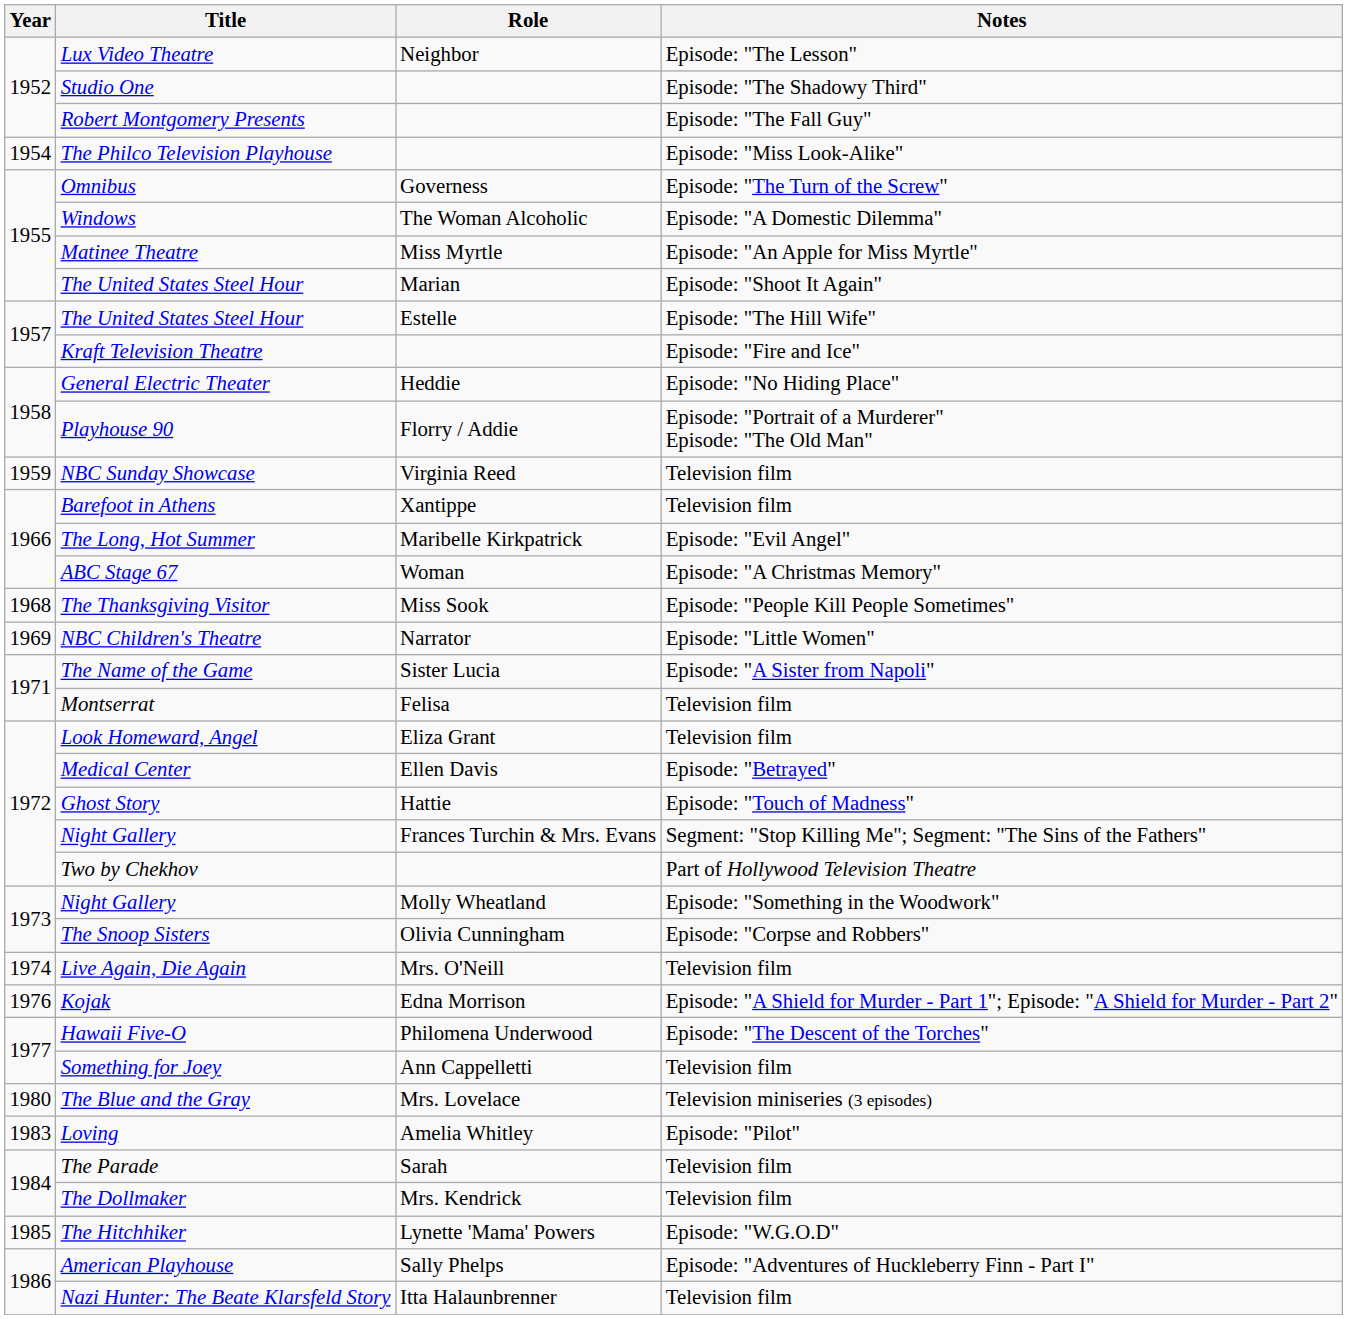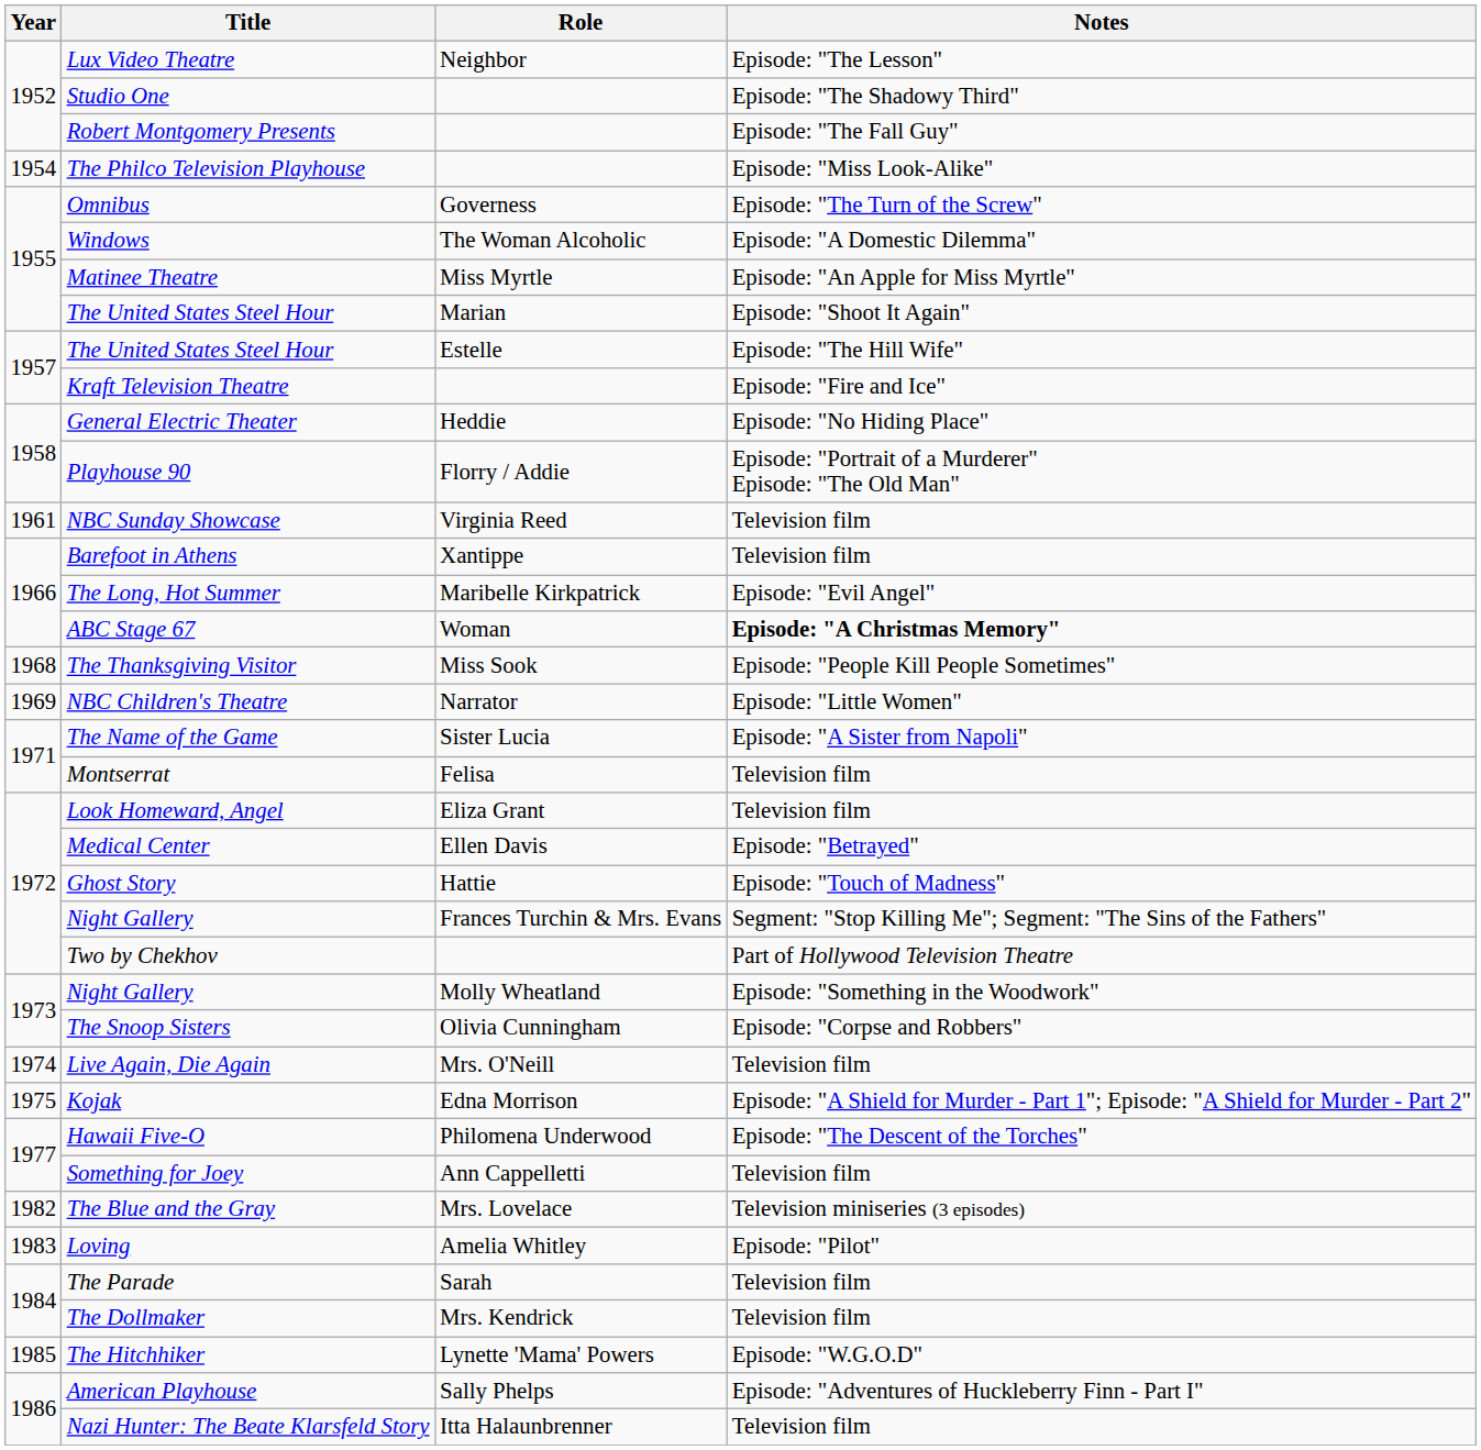NBC Sunday Showcase | Year: 1959 -> 1961
ABC Stage 67 | Notes: normal -> bold
Kojak | Year: 1976 -> 1975
The Blue and the Gray | Year: 1980 -> 1982
